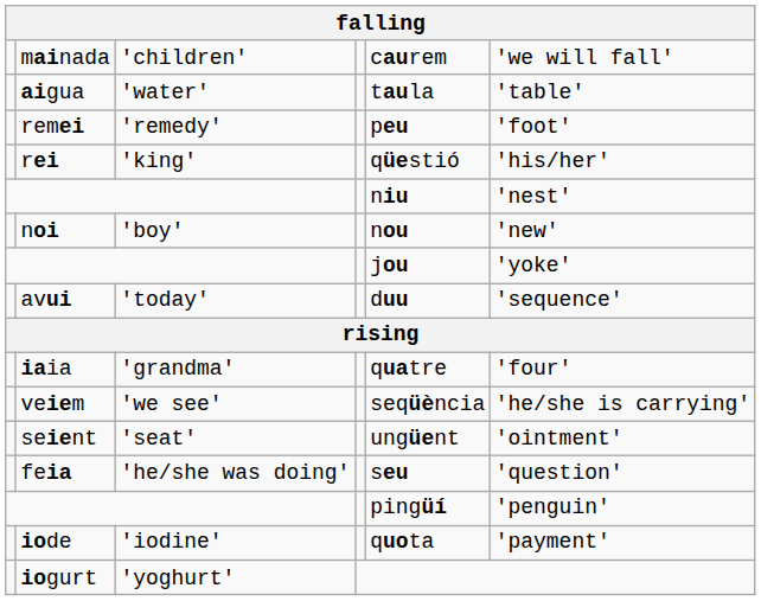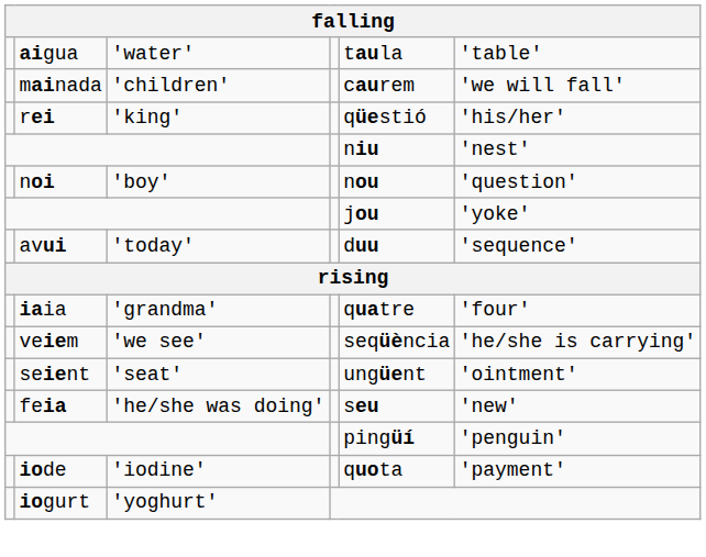rows swapped: aigua <-> mainada
- row: remei | 'remedy' | peu | 'foot'
noi | column 6: 'new' -> 'question'
feia | column 6: 'question' -> 'new'
